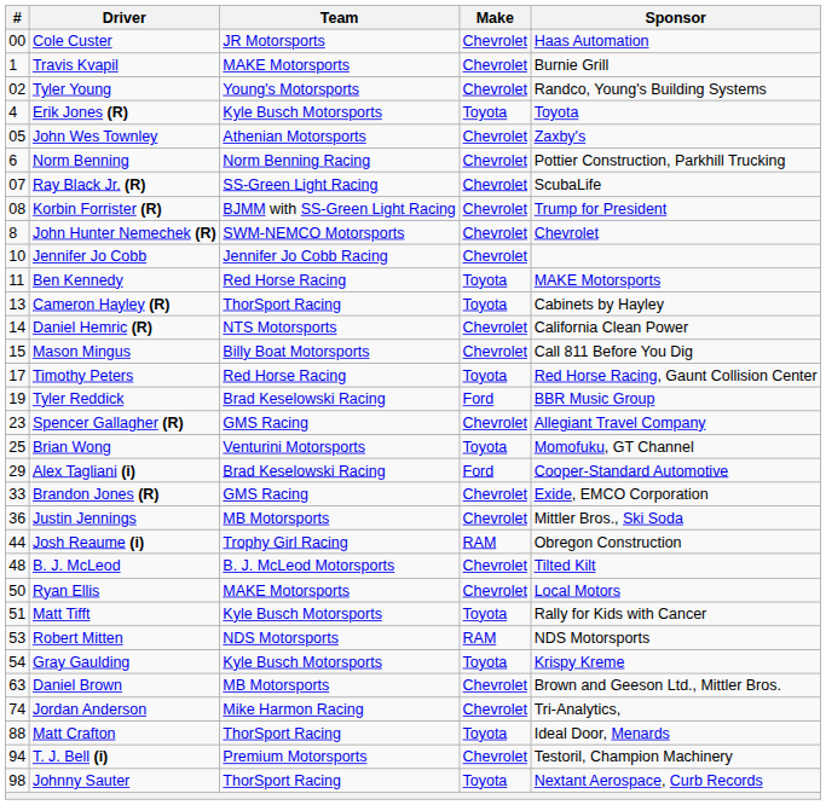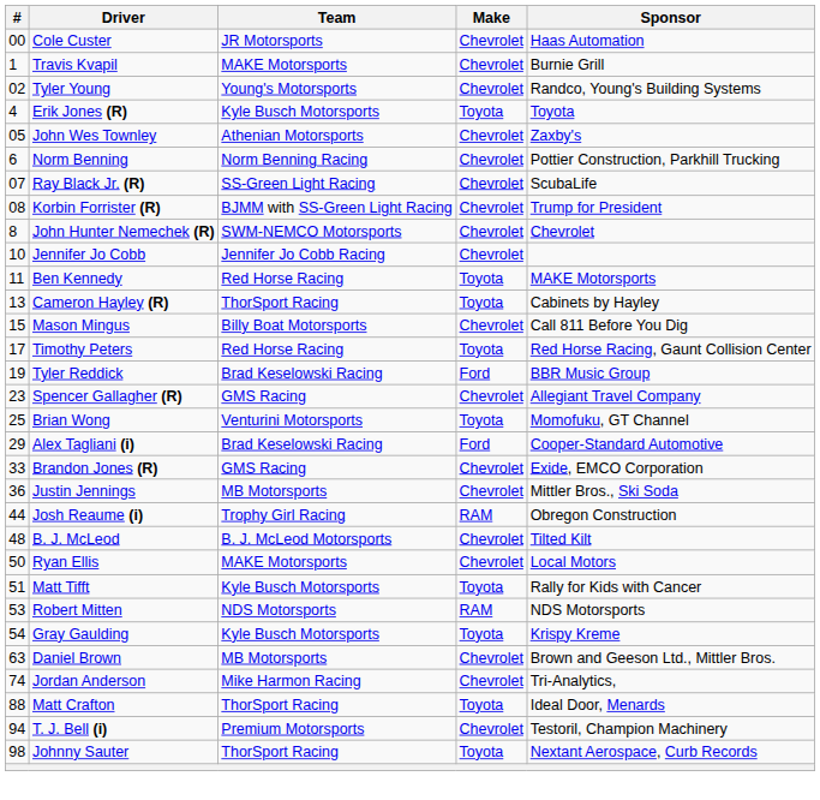- row: 14 | Daniel Hemric (R) | NTS Motorsports | Chevrolet | California Clean Power
